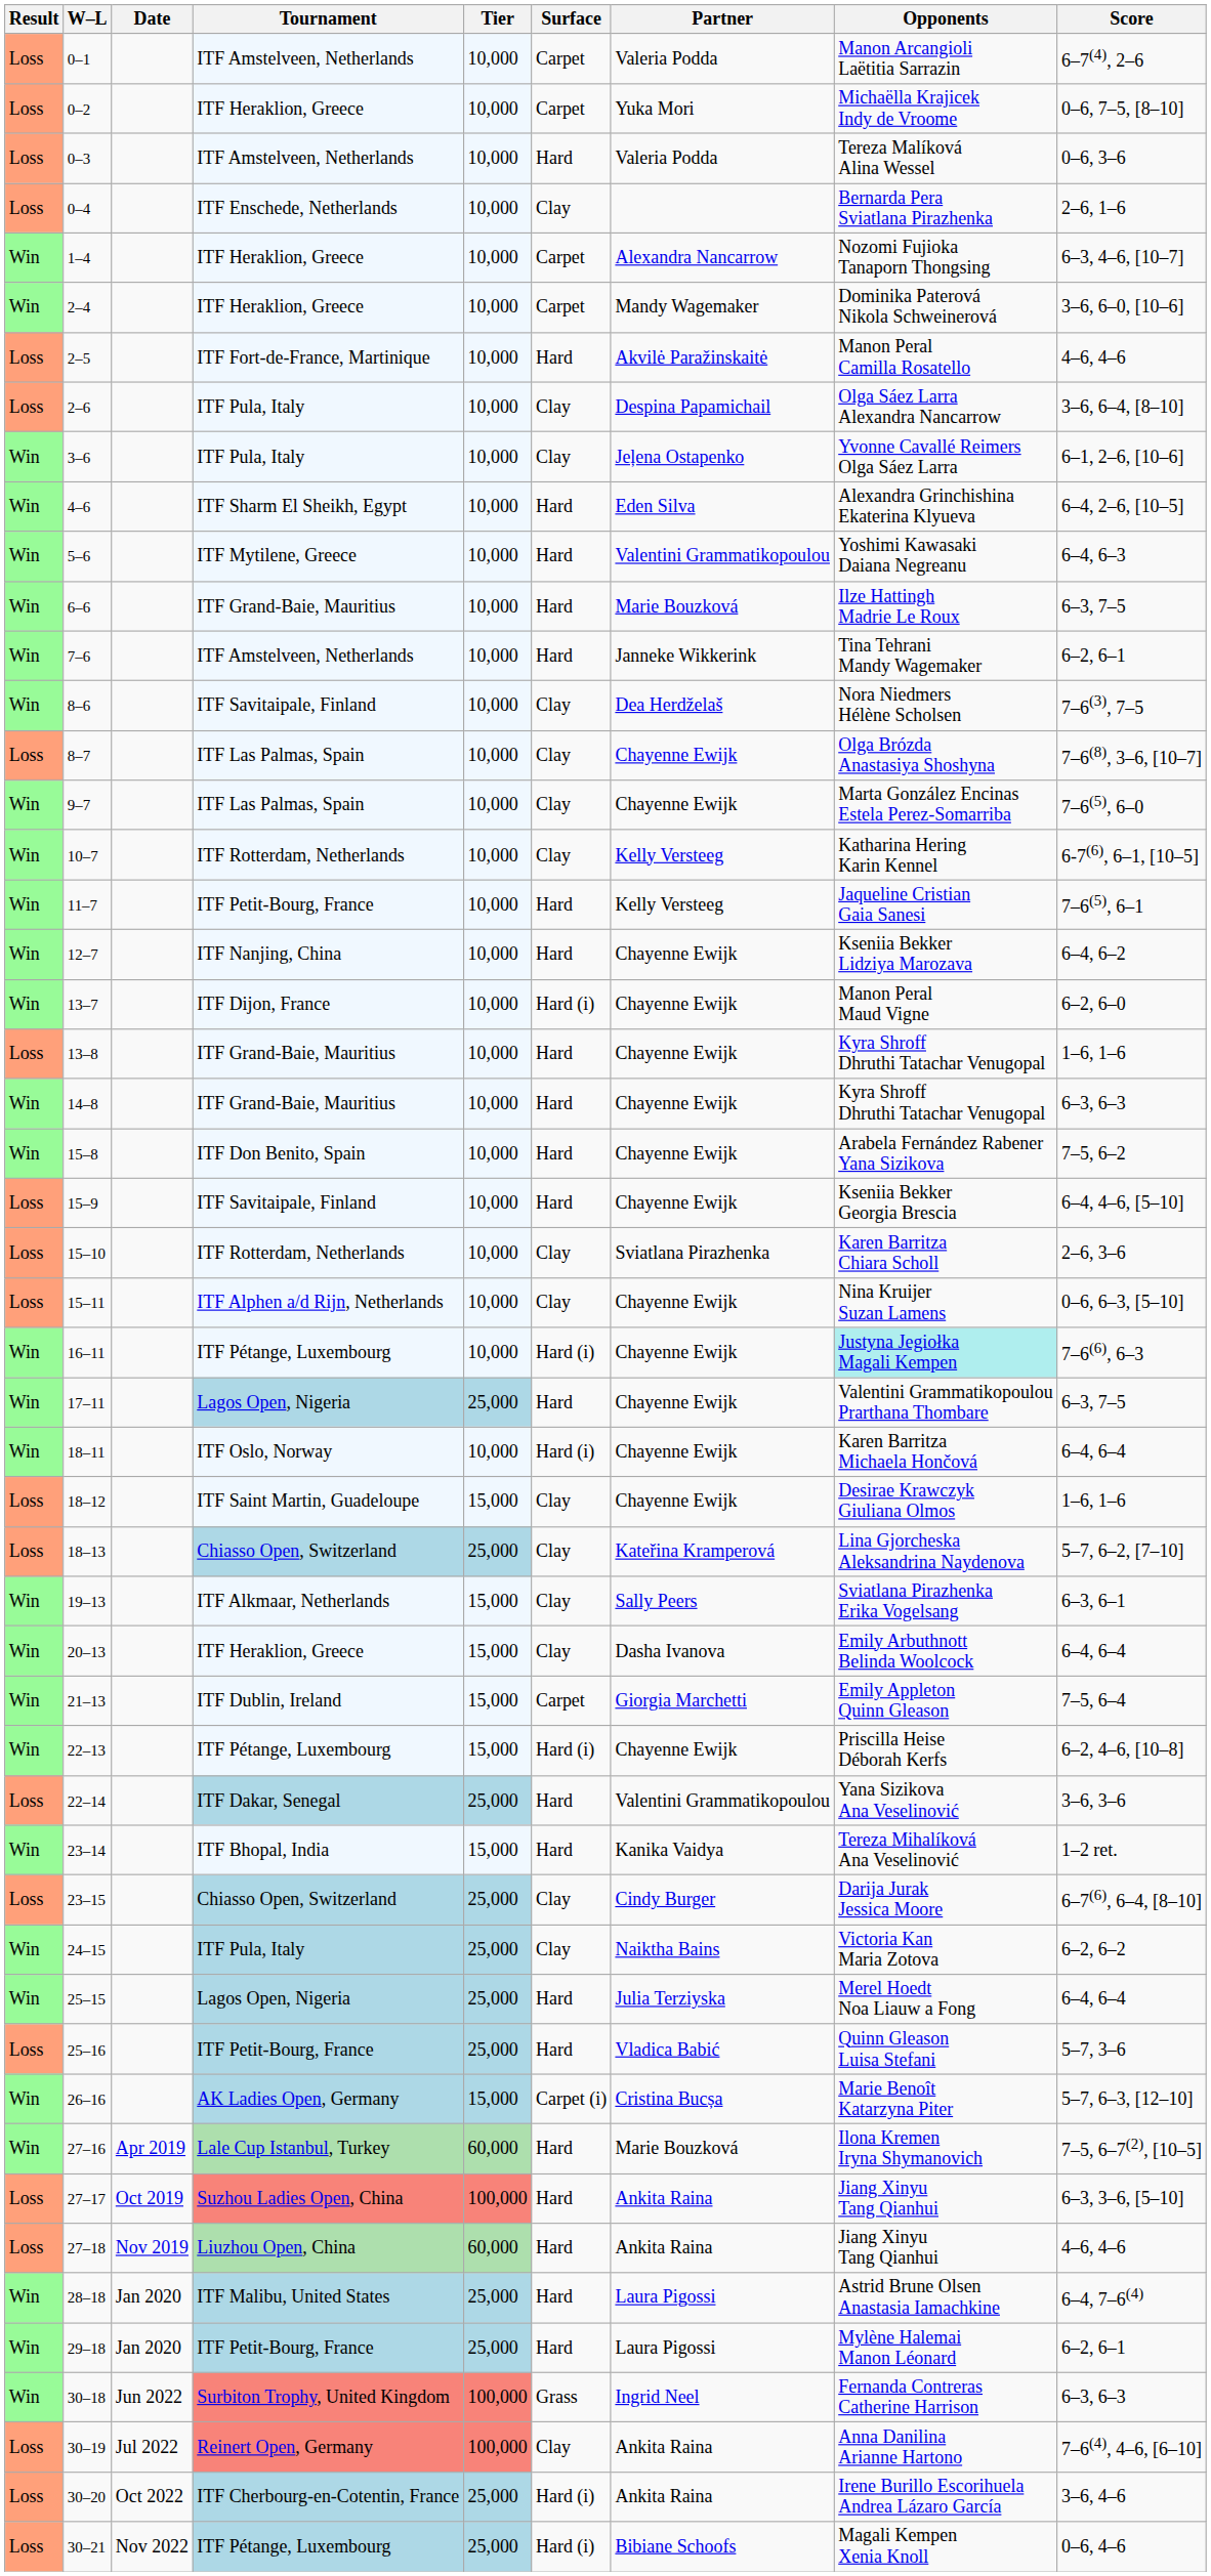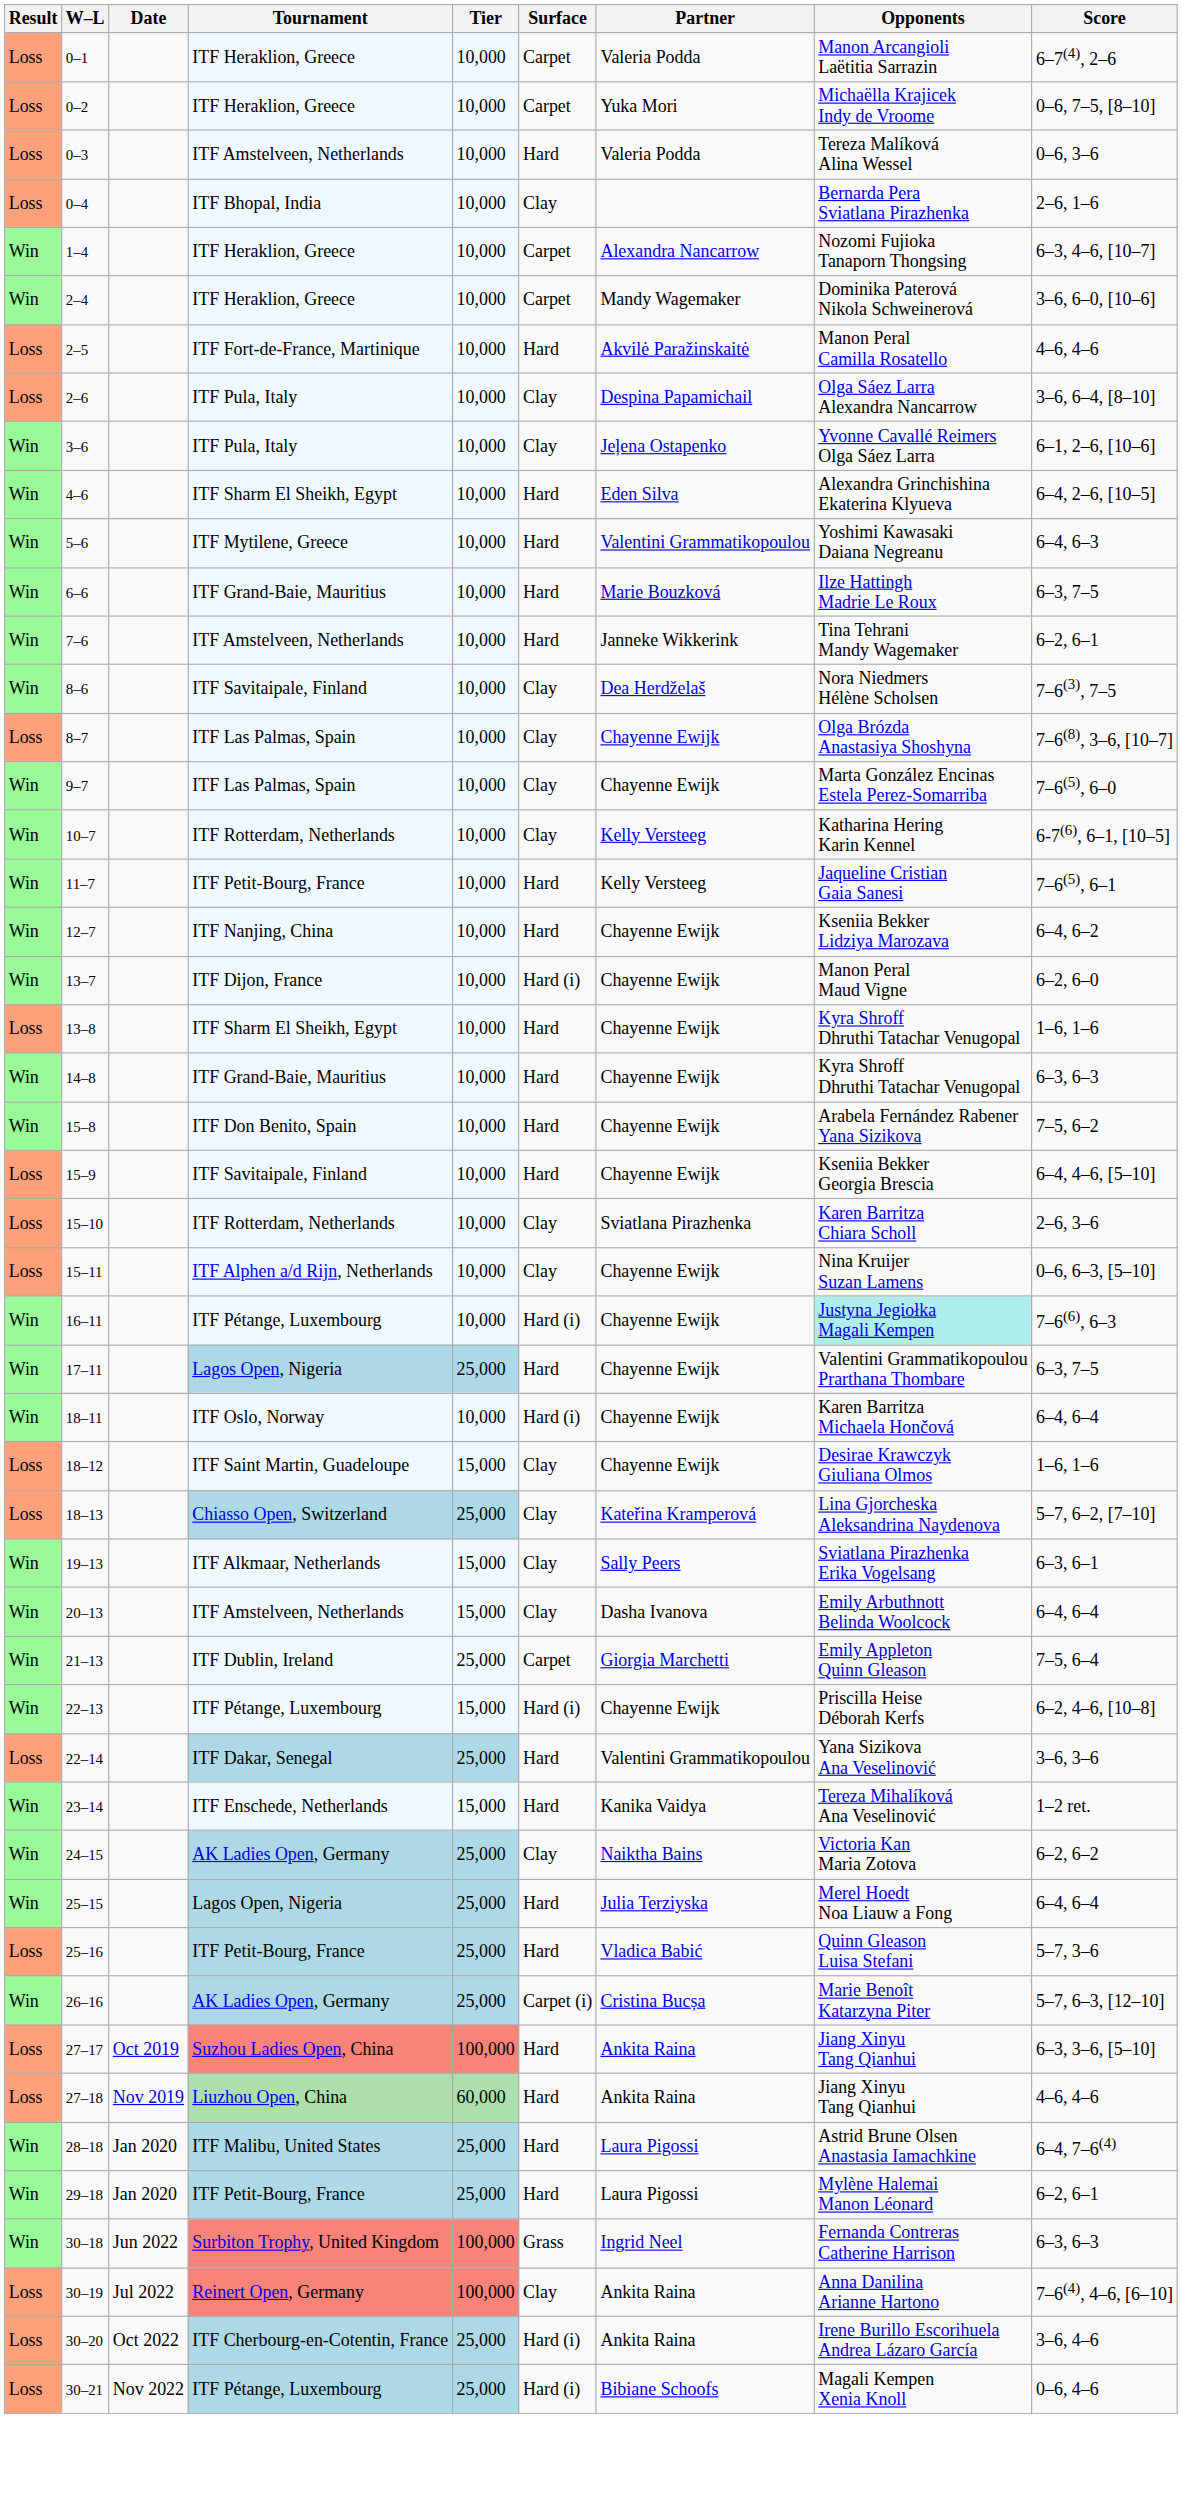0–1 | Tournament: ITF Amstelveen, Netherlands -> ITF Heraklion, Greece
0–4 | Tournament: ITF Enschede, Netherlands -> ITF Bhopal, India
13–8 | Tournament: ITF Grand-Baie, Mauritius -> ITF Sharm El Sheikh, Egypt
20–13 | Tournament: ITF Heraklion, Greece -> ITF Amstelveen, Netherlands
21–13 | Tier: 15,000 -> 25,000
23–14 | Tournament: ITF Bhopal, India -> ITF Enschede, Netherlands
- row: Loss | 23–15 | Chiasso Open, Switzerland | 25,000 | Clay | Cindy Burger | Darija Jurak Jessica Moore | 6–7(6), 6–4, [8–10]
24–15 | Tournament: ITF Pula, Italy -> AK Ladies Open, Germany
26–16 | Tier: 15,000 -> 25,000
- row: Win | 27–16 | Apr 2019 | Lale Cup Istanbul, Turkey | 60,000 | Hard | Marie Bouzková | Ilona Kremen Iryna Shymanovich | 7–5, 6–7(2), [10–5]
